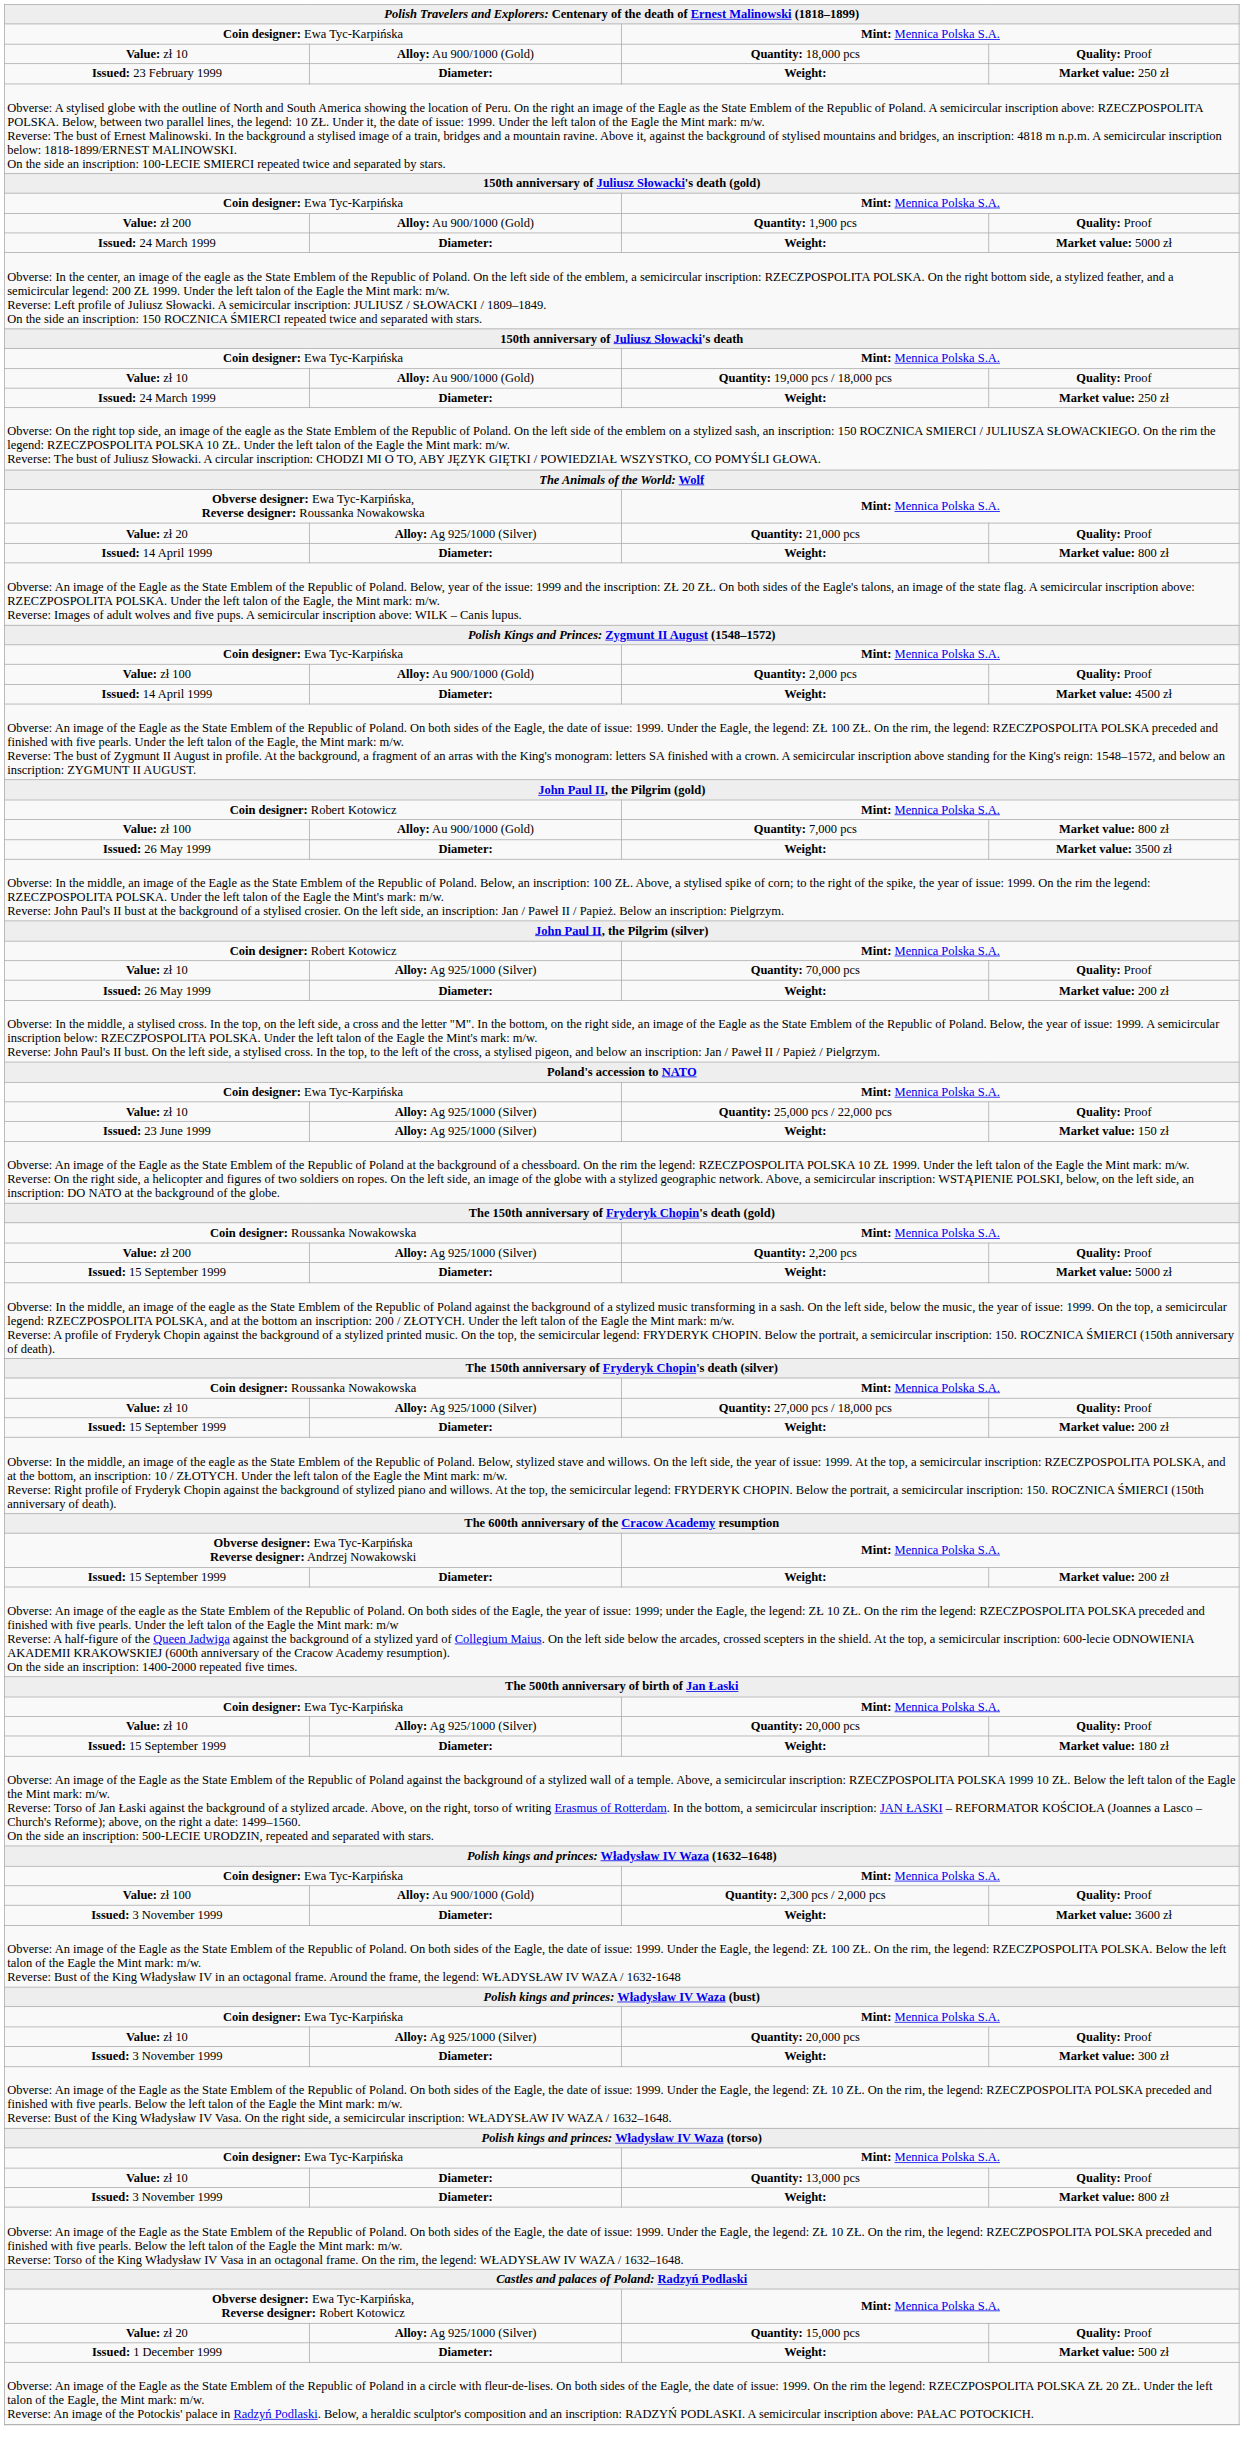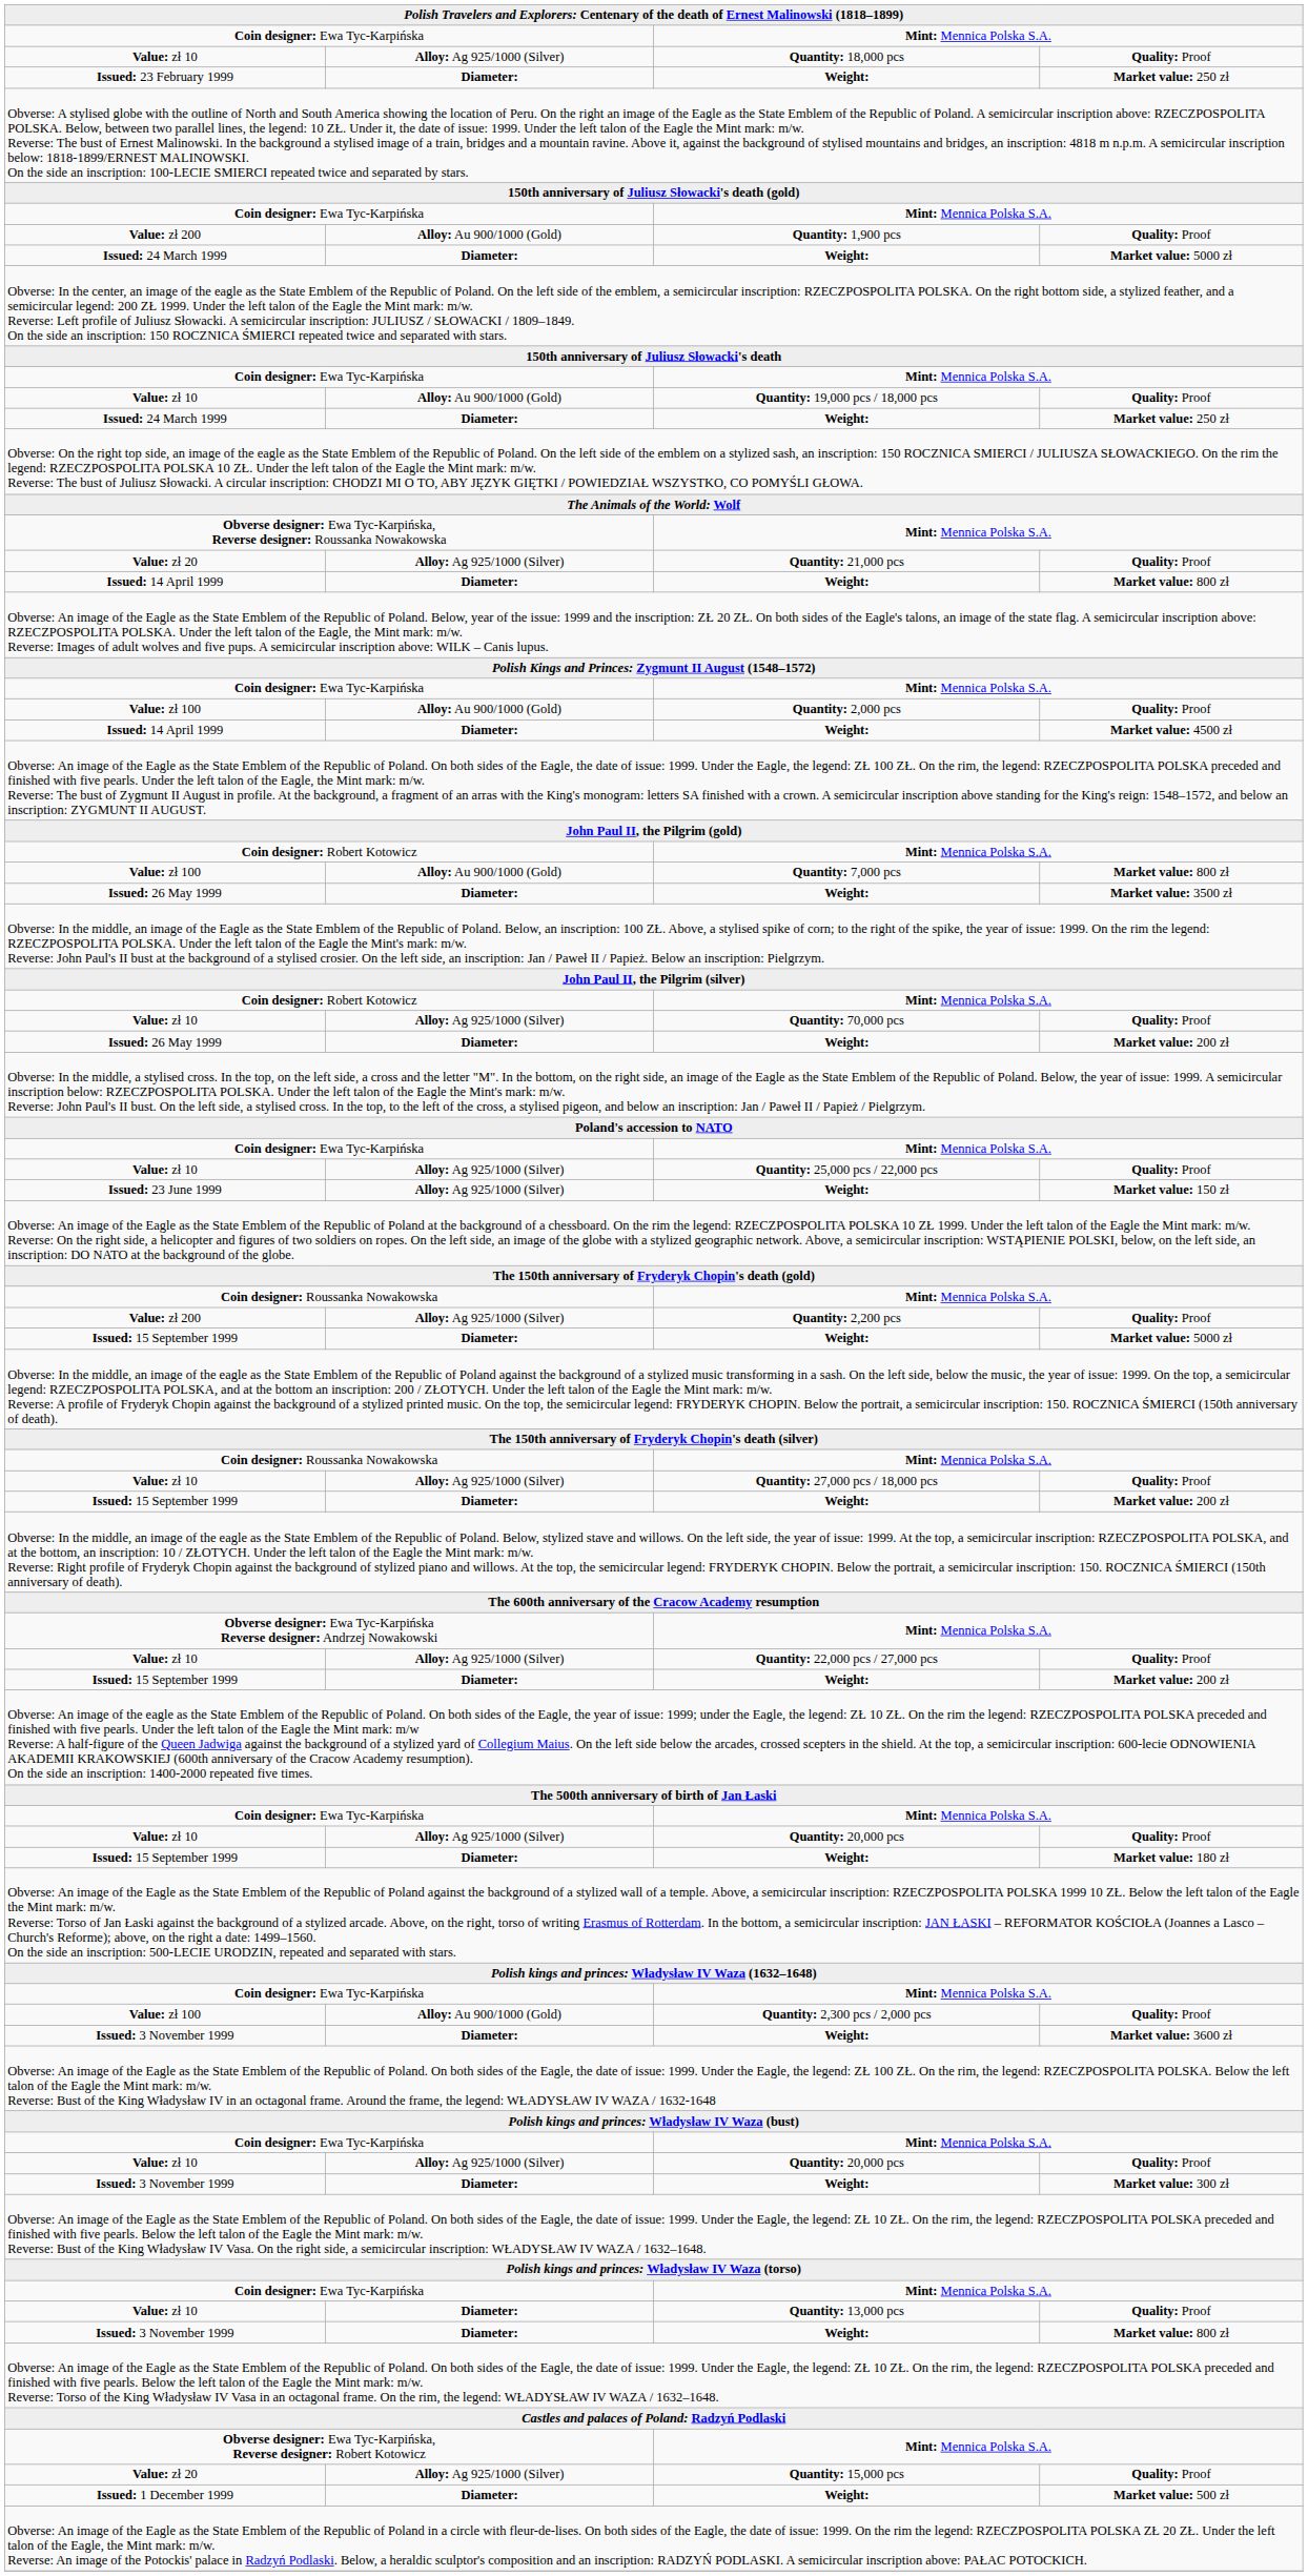Value: zł 10 / Quantity: 18,000 pcs | column 2: Alloy: Au 900/1000 (Gold) -> Alloy: Ag 925/1000 (Silver)
+ row: Value: zł 10 | Alloy: Ag 925/1000 (Silver) | Quantity: 22,000 pcs / 27,000 pcs | Quality: Proof
